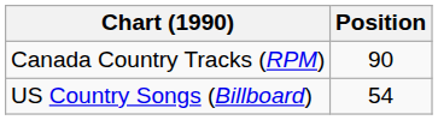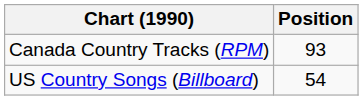Canada Country Tracks (RPM) | Position: 90 -> 93
